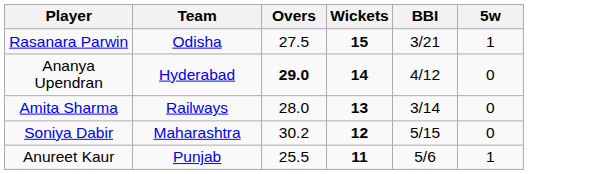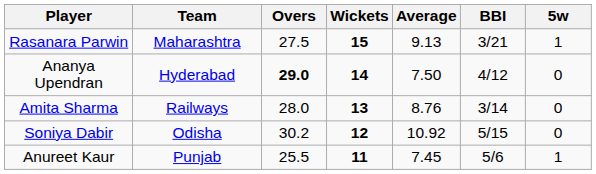+ column: Average | 9.13 | 7.50 | 8.76 | 10.92 | 7.45
Rasanara Parwin | Team: Odisha -> Maharashtra
Soniya Dabir | Team: Maharashtra -> Odisha
